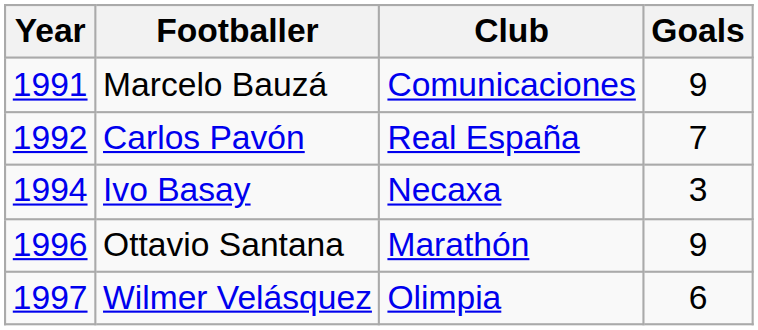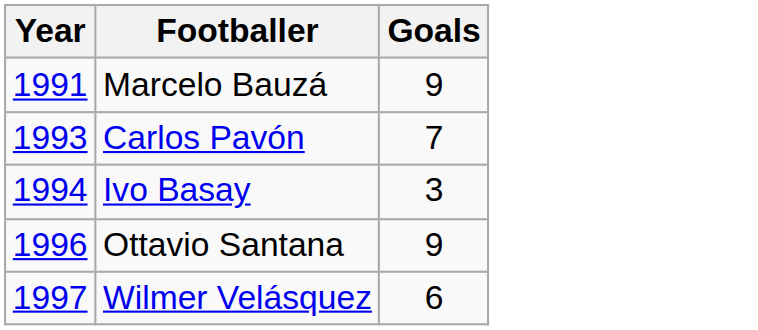- column: Club | Comunicaciones | Real España | Necaxa | Marathón | Olimpia
Carlos Pavón | Year: 1992 -> 1993
